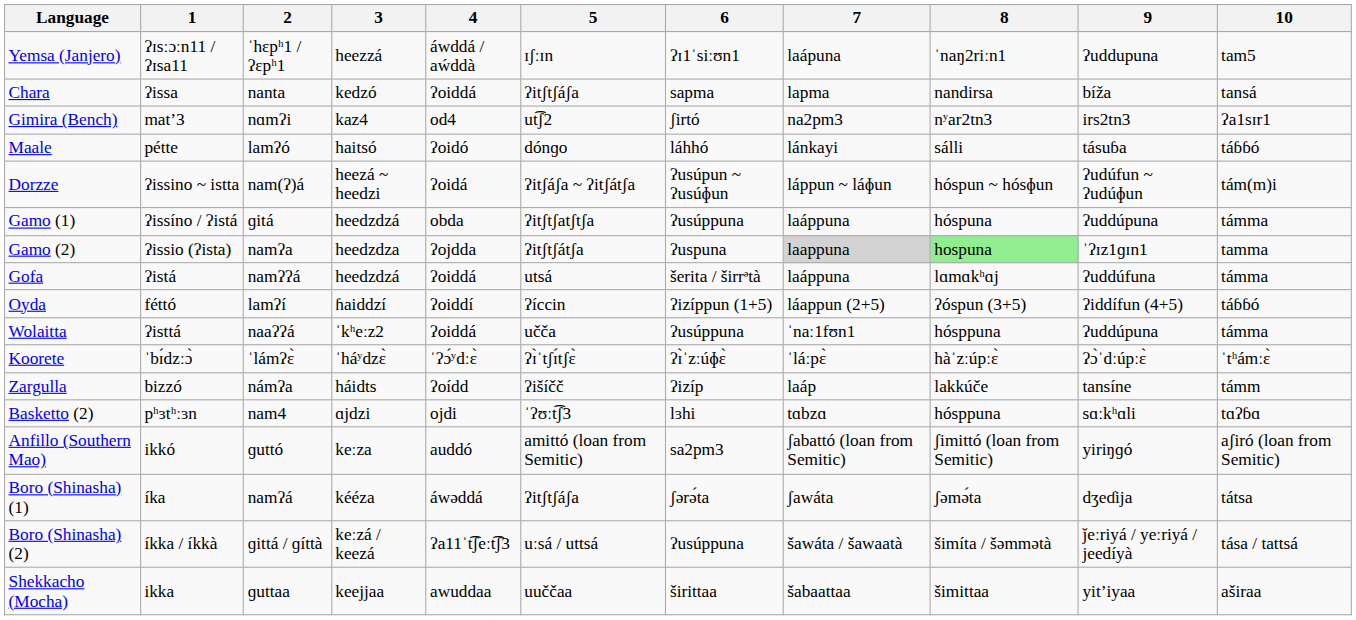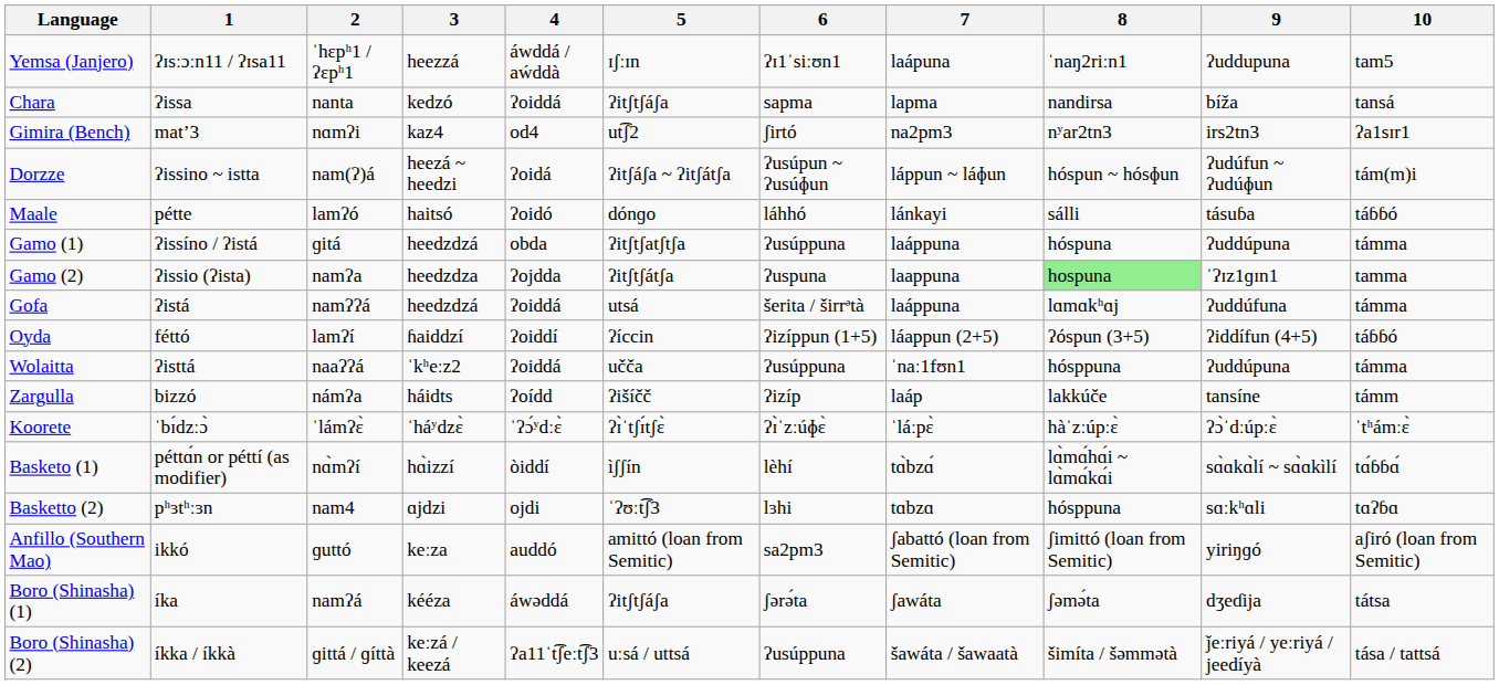rows swapped: Maale <-> Dorzze
Gamo (2) | 7: lightgrey background -> no background
rows swapped: Koorete <-> Zargulla
+ row: Basketo (1) | péttɑ́n or péttí (as modifier) | nɑ̀mʔí | hɑ̀izzí | òiddí | ìʃʃín | lèhí | tɑ̀bzɑ́ | lɑ̀mɑ́hɑ́i ~ lɑ̀mɑ́kɑ́i | sɑ̀ɑkɑ̀lí ~ sɑ̀ɑkìlí | tɑ́ɓɓɑ́
- row: Shekkacho (Mocha) | ikka | ɡuttaa | keejjaa | awuddaa | uuččaa | širittaa | šabaattaa | šimittaa | yitʼiyaa | aširaa
